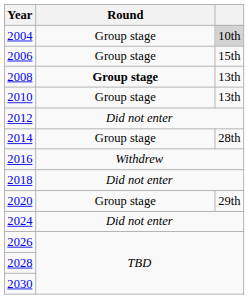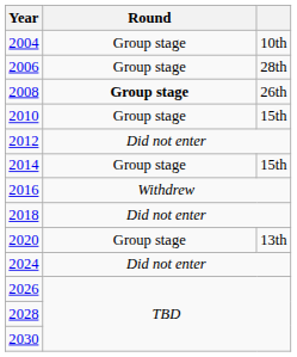2004 | column 3: lightgrey background -> no background
2006 | column 3: 15th -> 28th
2008 | column 3: 13th -> 26th
2010 | column 3: 13th -> 15th
2014 | column 3: 28th -> 15th
2020 | column 3: 29th -> 13th
